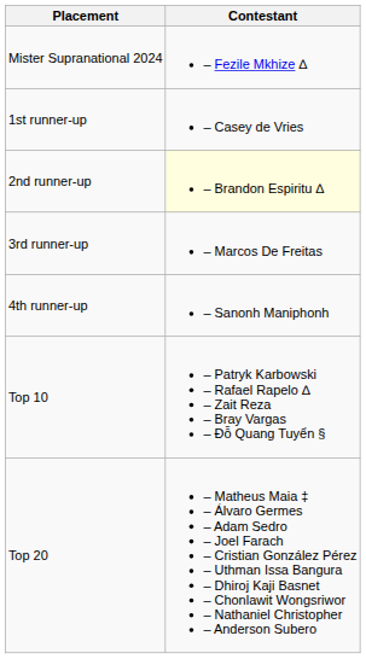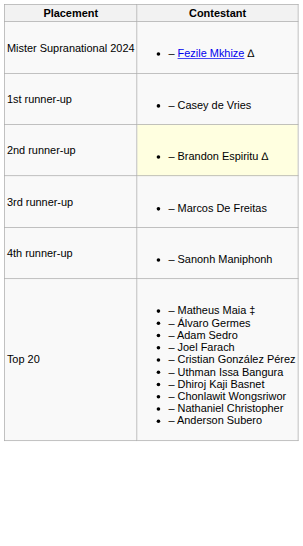- row: Top 10 | – Patryk Karbowski – Rafael Rapelo ∆ – Zait Reza – Bray Vargas – Đỗ Quang Tuyển §
